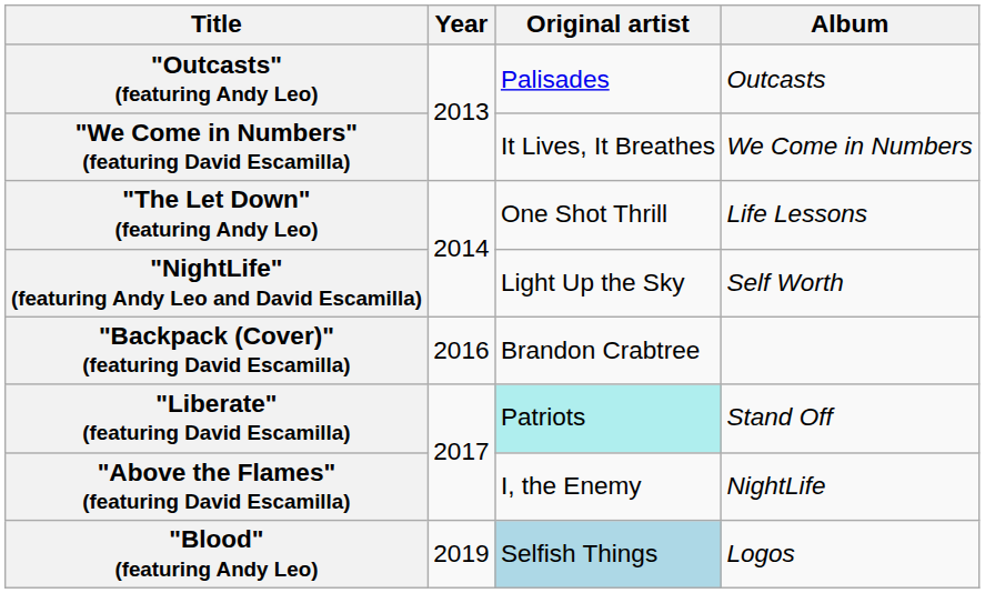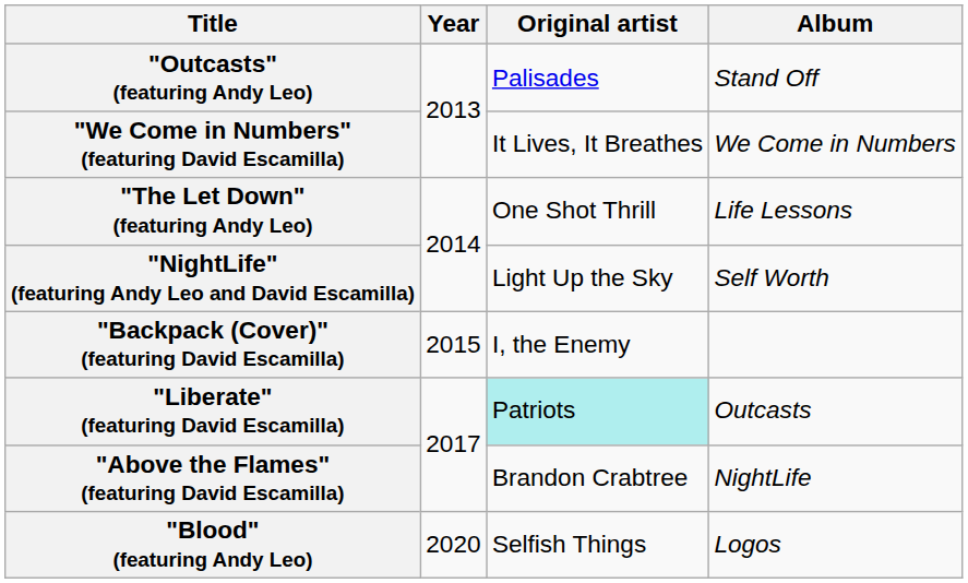"Outcasts" (featuring Andy Leo) | Album: Outcasts -> Stand Off
"Backpack (Cover)" (featuring David Escamilla) | Year: 2016 -> 2015
"Backpack (Cover)" (featuring David Escamilla) | Original artist: Brandon Crabtree -> I, the Enemy
"Liberate" (featuring David Escamilla) | Album: Stand Off -> Outcasts
"Above the Flames" (featuring David Escamilla) | Original artist: I, the Enemy -> Brandon Crabtree
"Blood" (featuring Andy Leo) | Year: 2019 -> 2020
"Blood" (featuring Andy Leo) | Original artist: lightblue background -> no background
